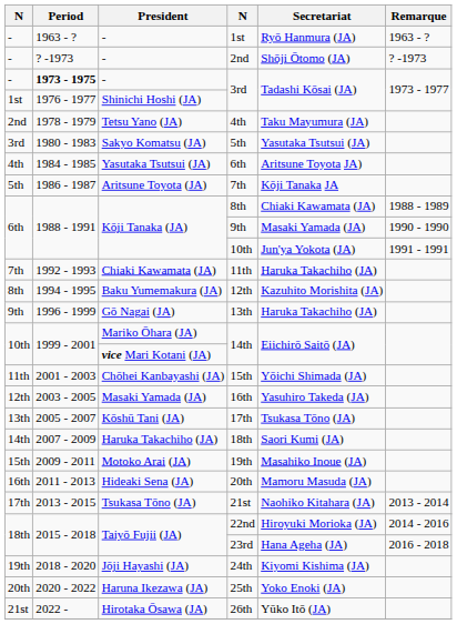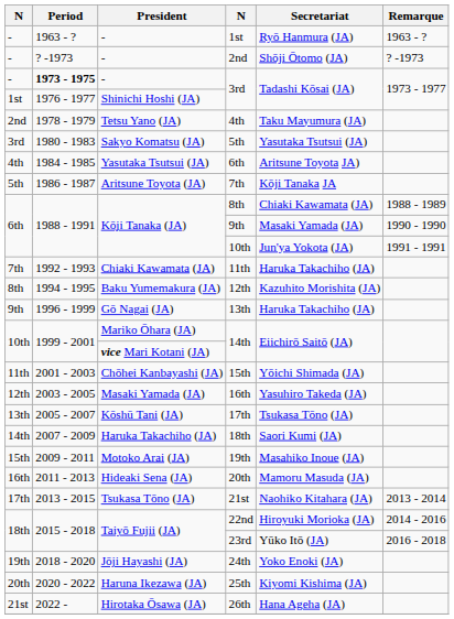23rd | Secretariat: Hana Ageha (JA) -> Yūko Itō (JA)
24th | Secretariat: Kiyomi Kishima (JA) -> Yoko Enoki (JA)
25th | Secretariat: Yoko Enoki (JA) -> Kiyomi Kishima (JA)
26th | Secretariat: Yūko Itō (JA) -> Hana Ageha (JA)
